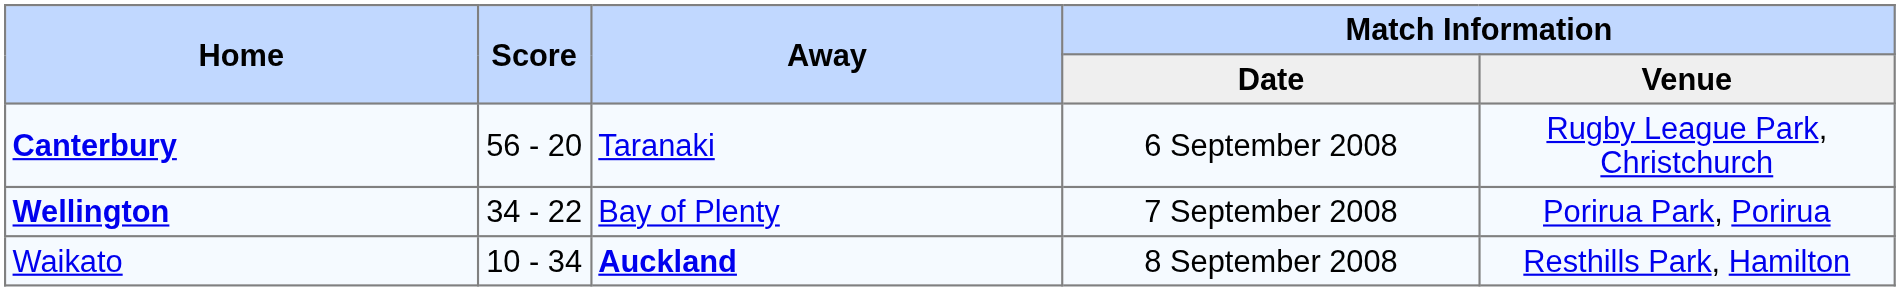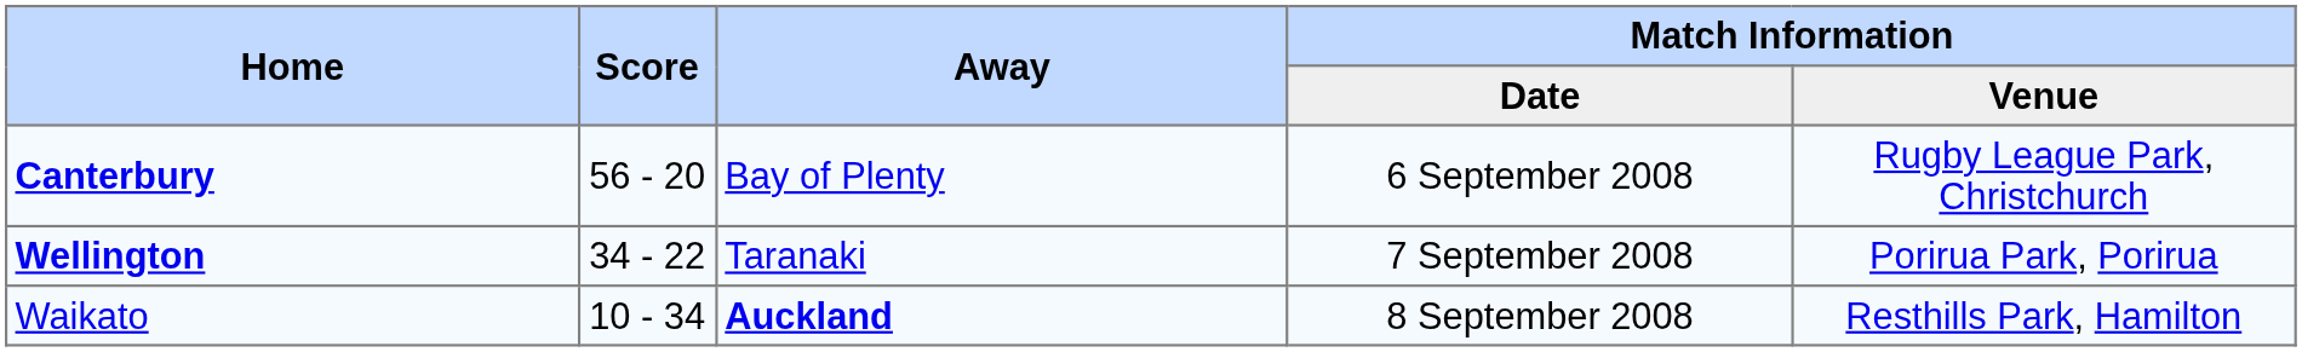Canterbury | Away: Taranaki -> Bay of Plenty
Wellington | Away: Bay of Plenty -> Taranaki
